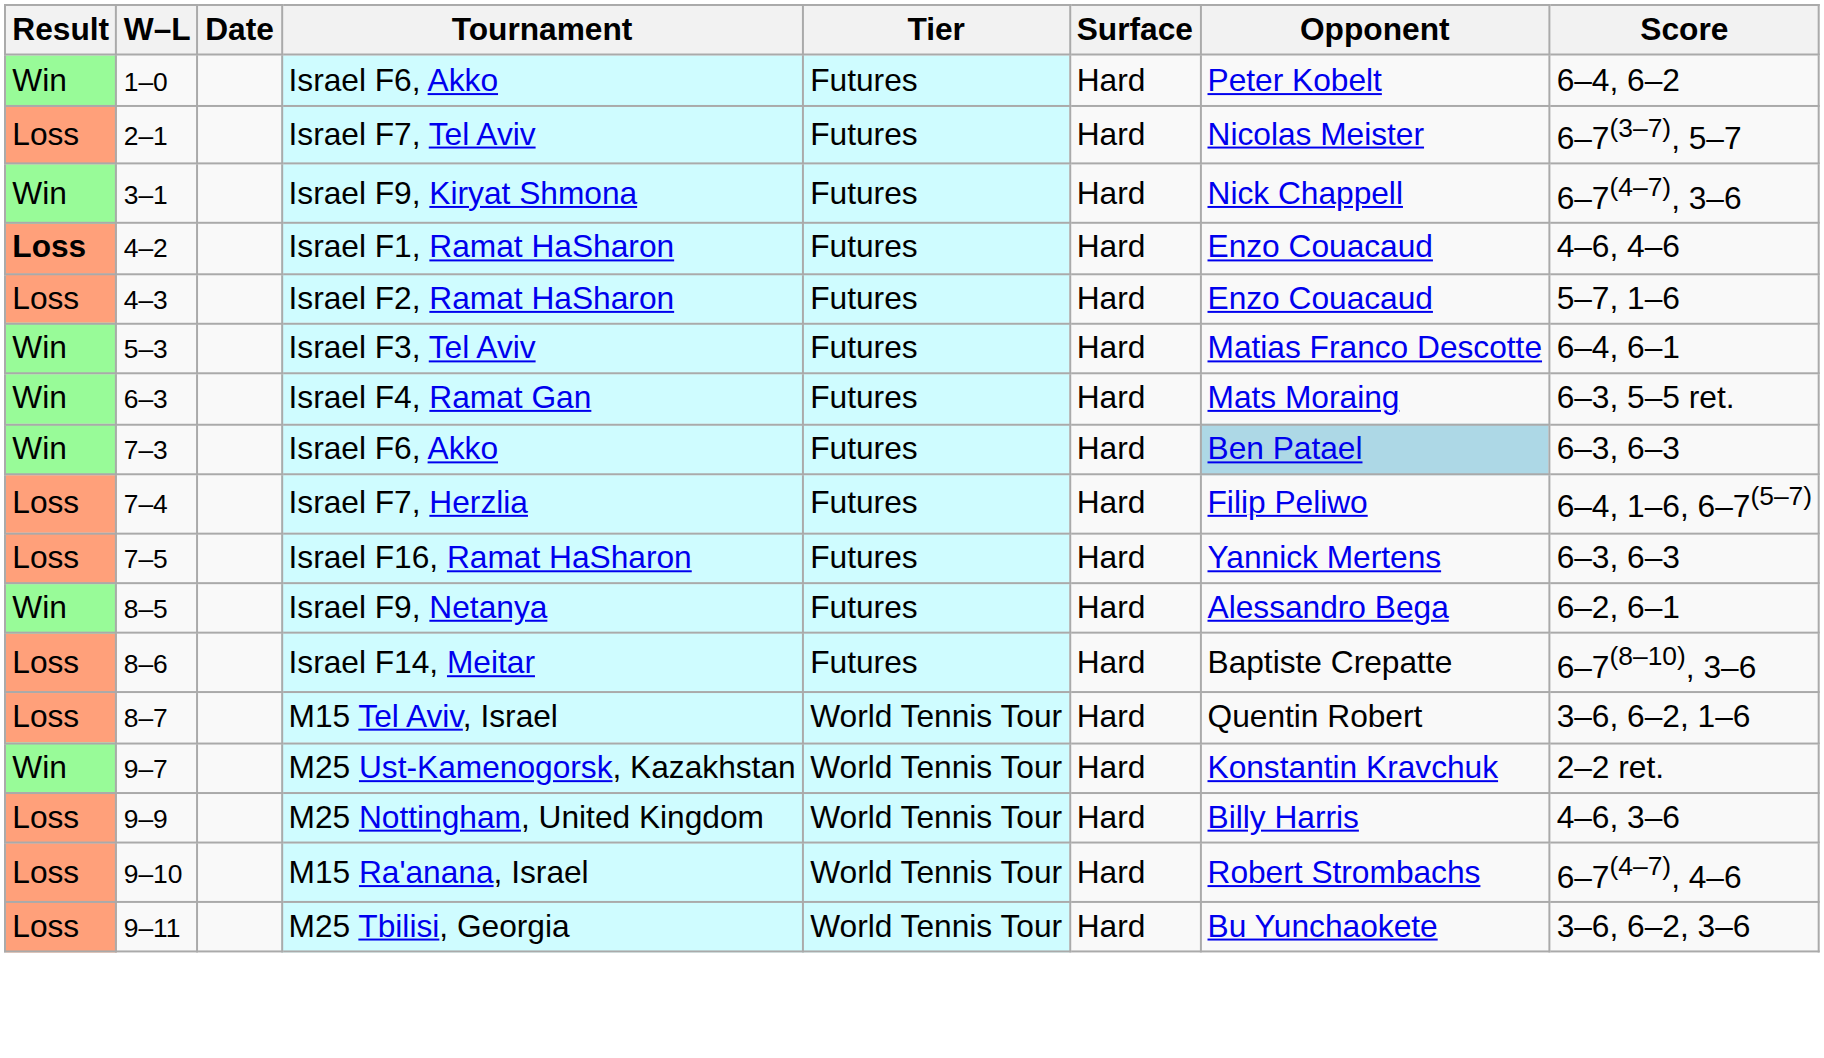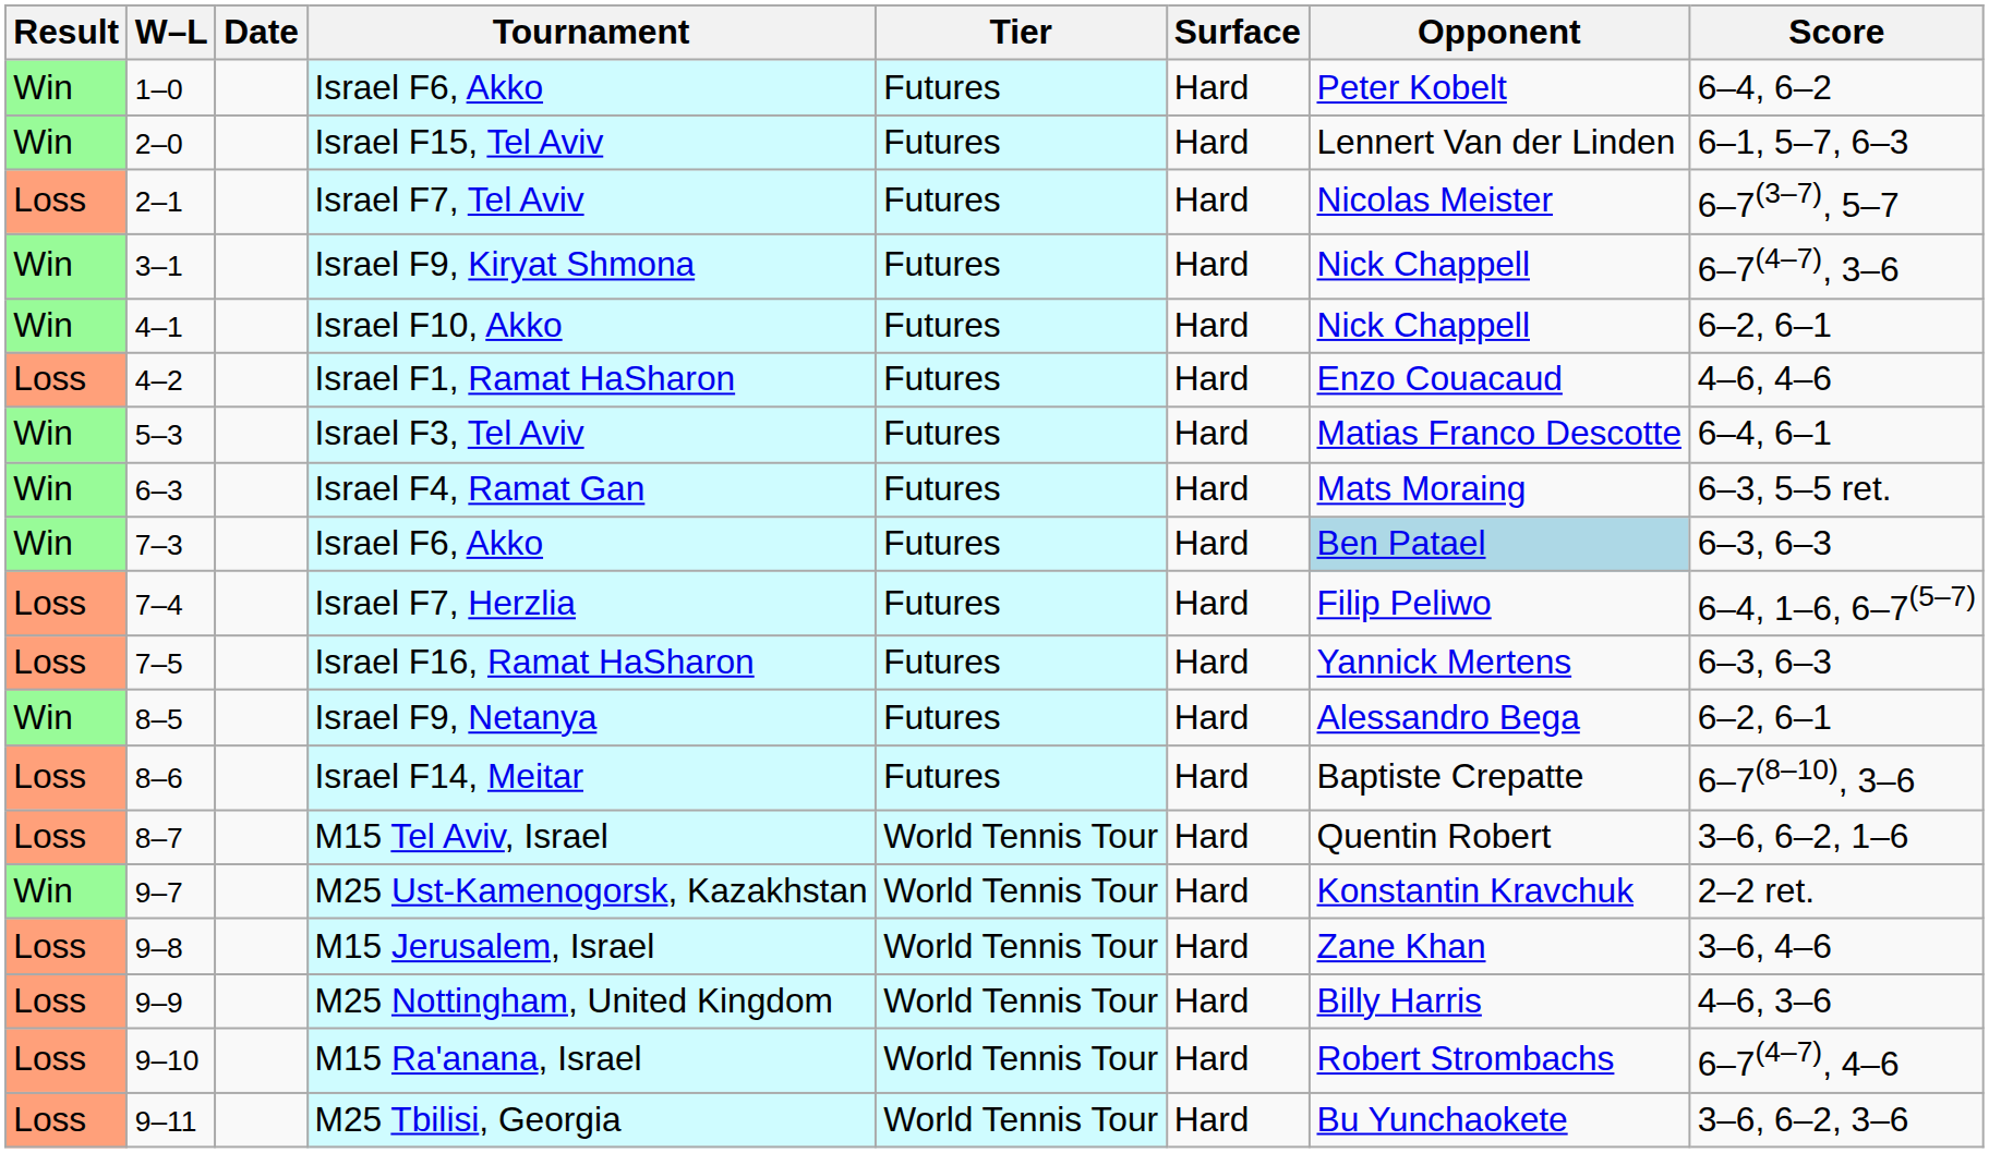+ row: Win | 2–0 | Israel F15, Tel Aviv | Futures | Hard | Lennert Van der Linden | 6–1, 5–7, 6–3
+ row: Win | 4–1 | Israel F10, Akko | Futures | Hard | Nick Chappell | 6–2, 6–1
Israel F1, Ramat HaSharon | Result: bold -> normal
- row: Loss | 4–3 | Israel F2, Ramat HaSharon | Futures | Hard | Enzo Couacaud | 5–7, 1–6
+ row: Loss | 9–8 | M15 Jerusalem, Israel | World Tennis Tour | Hard | Zane Khan | 3–6, 4–6
